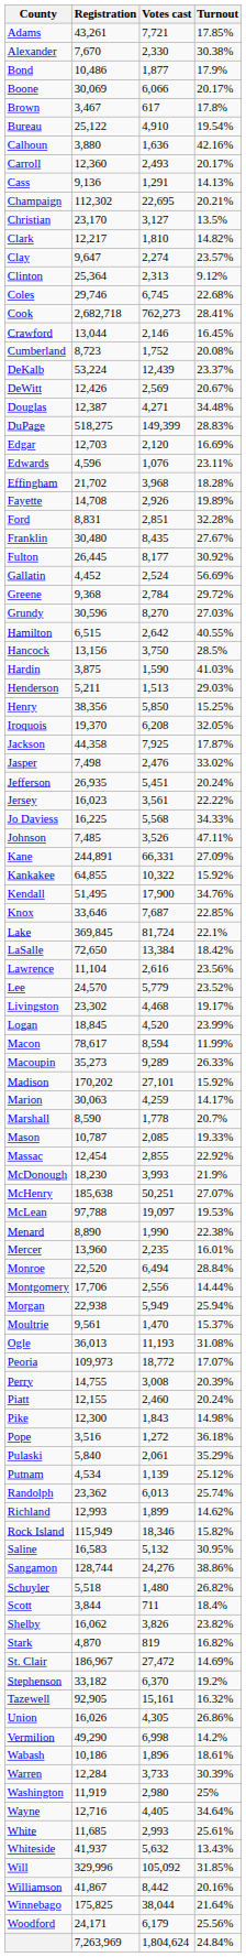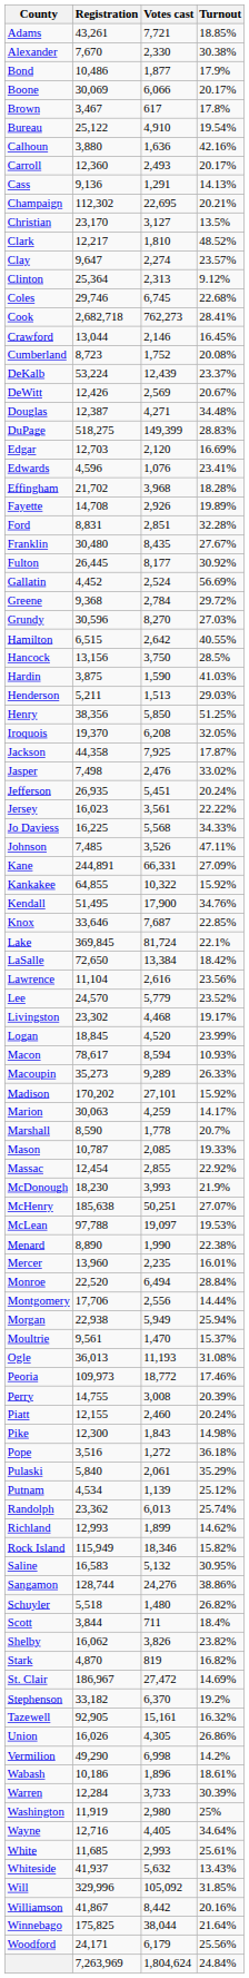Adams | Turnout: 17.85% -> 18.85%
Clark | Turnout: 14.82% -> 48.52%
Edwards | Turnout: 23.11% -> 23.41%
Henry | Turnout: 15.25% -> 51.25%
Macon | Turnout: 11.99% -> 10.93%
Peoria | Turnout: 17.07% -> 17.46%
